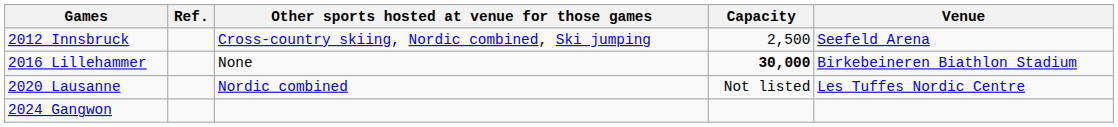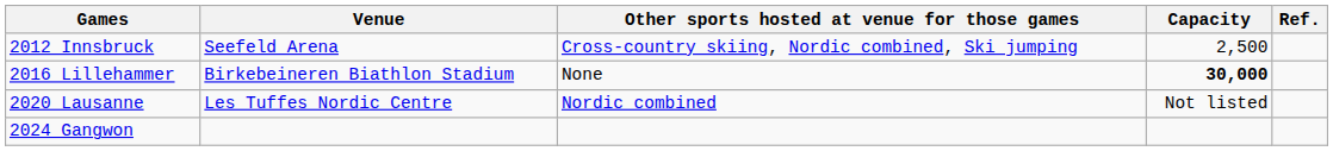columns swapped: Venue <-> Ref.
